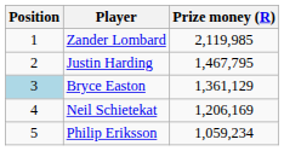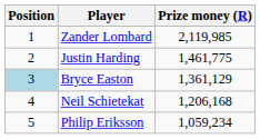Justin Harding | Prize money (R): 1,467,795 -> 1,461,775
Neil Schietekat | Prize money (R): 1,206,169 -> 1,206,168
